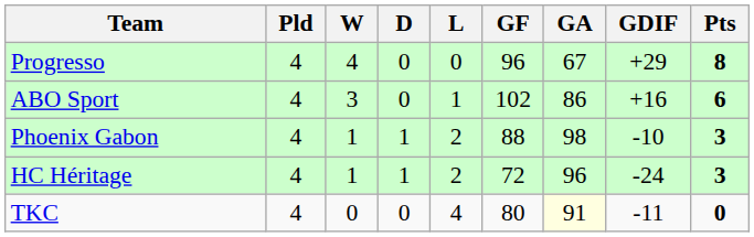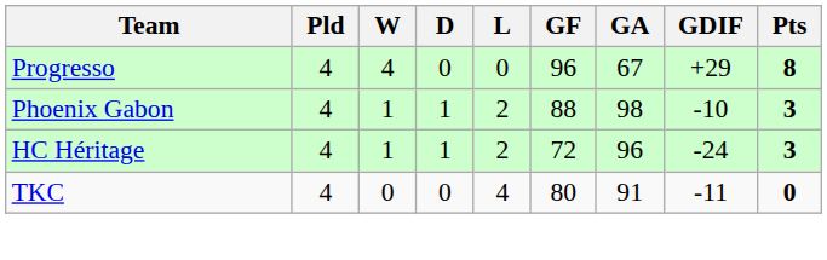- row: ABO Sport | 4 | 3 | 0 | 1 | 102 | 86 | +16 | 6
TKC | GA: lightyellow background -> no background
